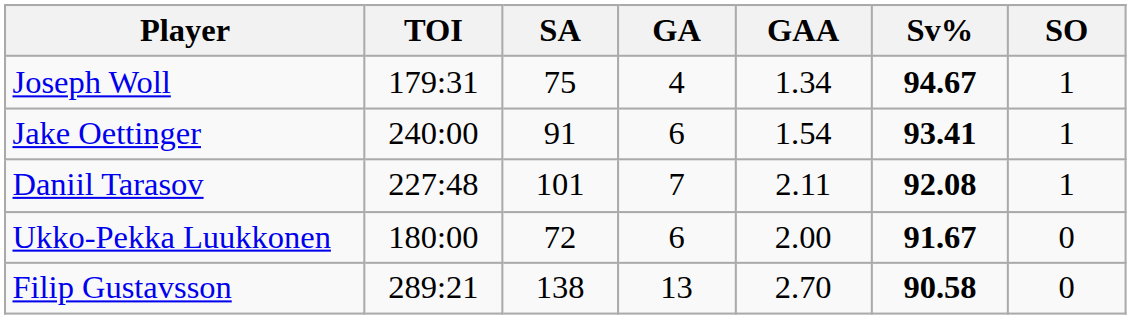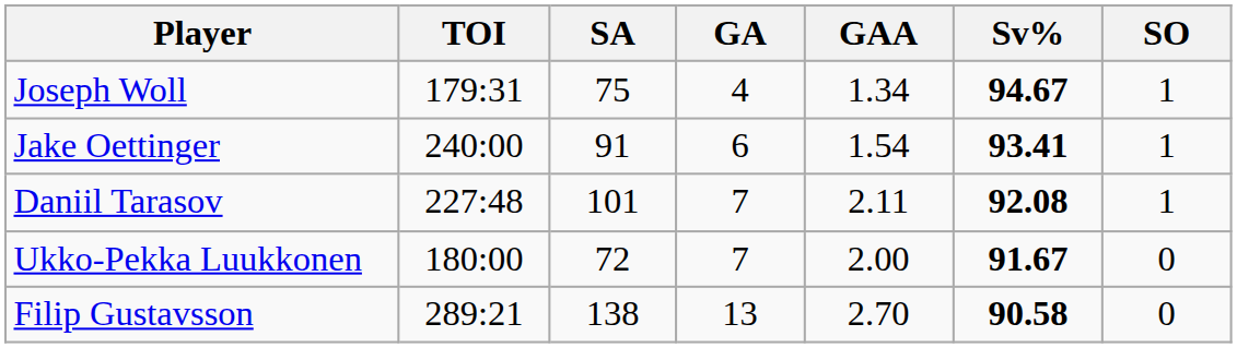Ukko-Pekka Luukkonen | GA: 6 -> 7
